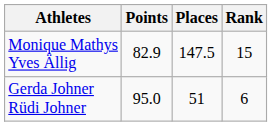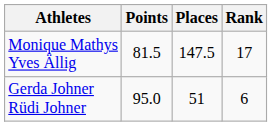Monique Mathys Yves Ällig | Points: 82.9 -> 81.5
Monique Mathys Yves Ällig | Rank: 15 -> 17
